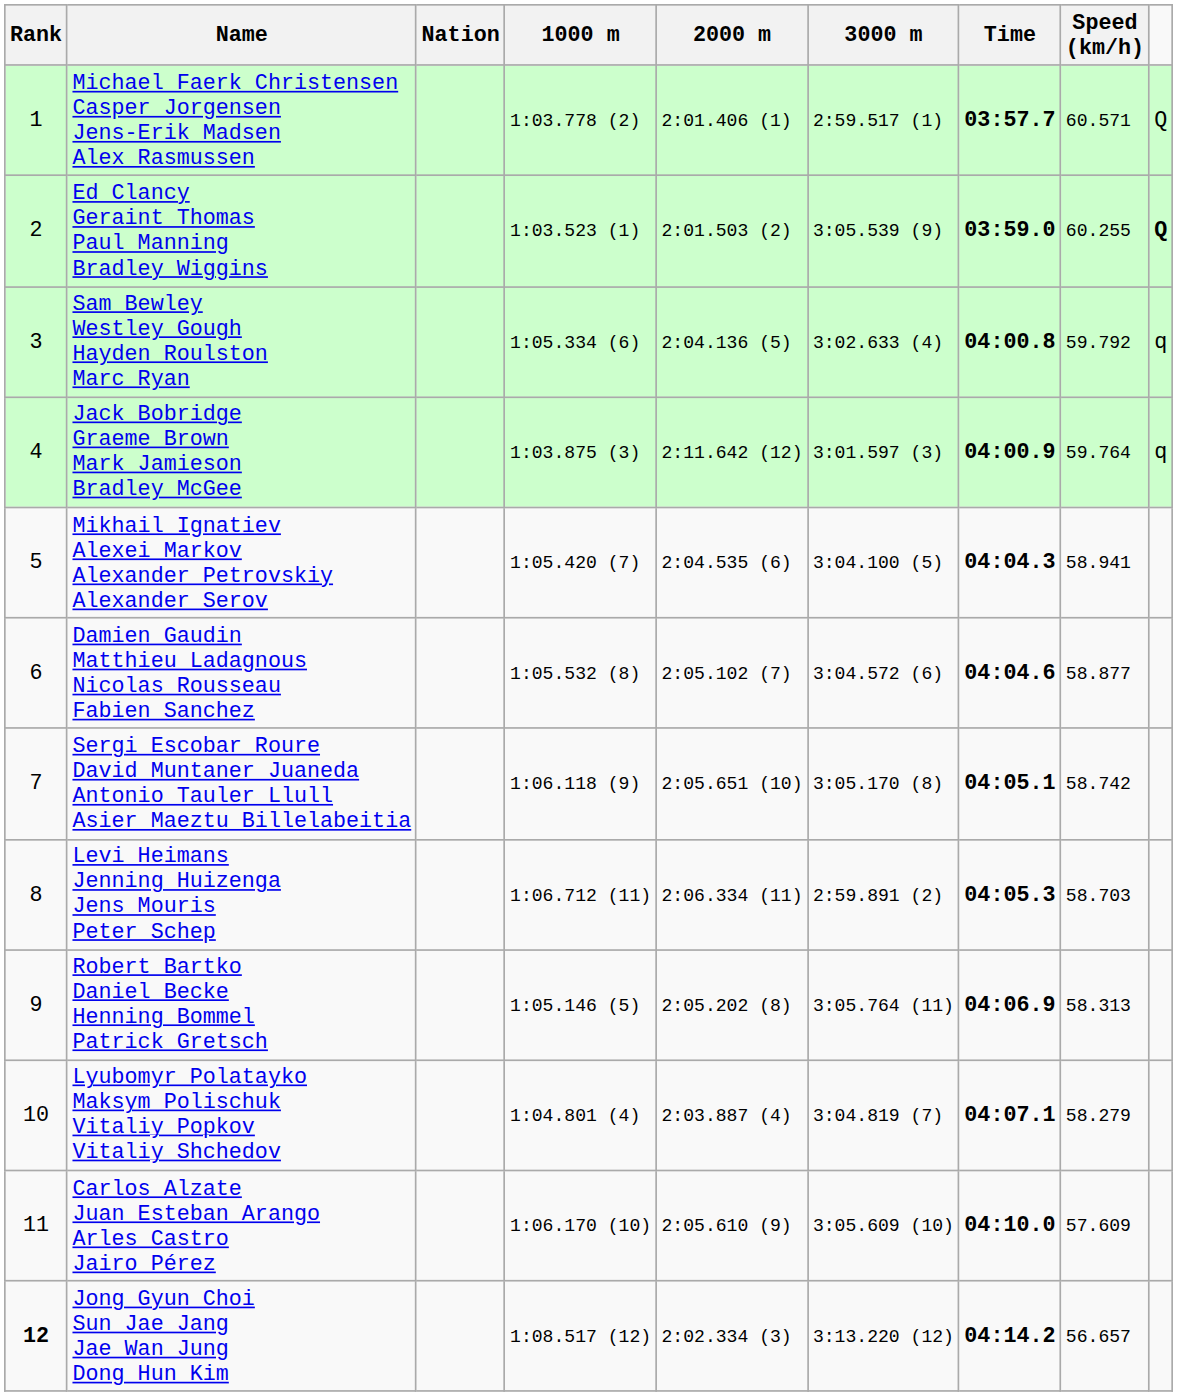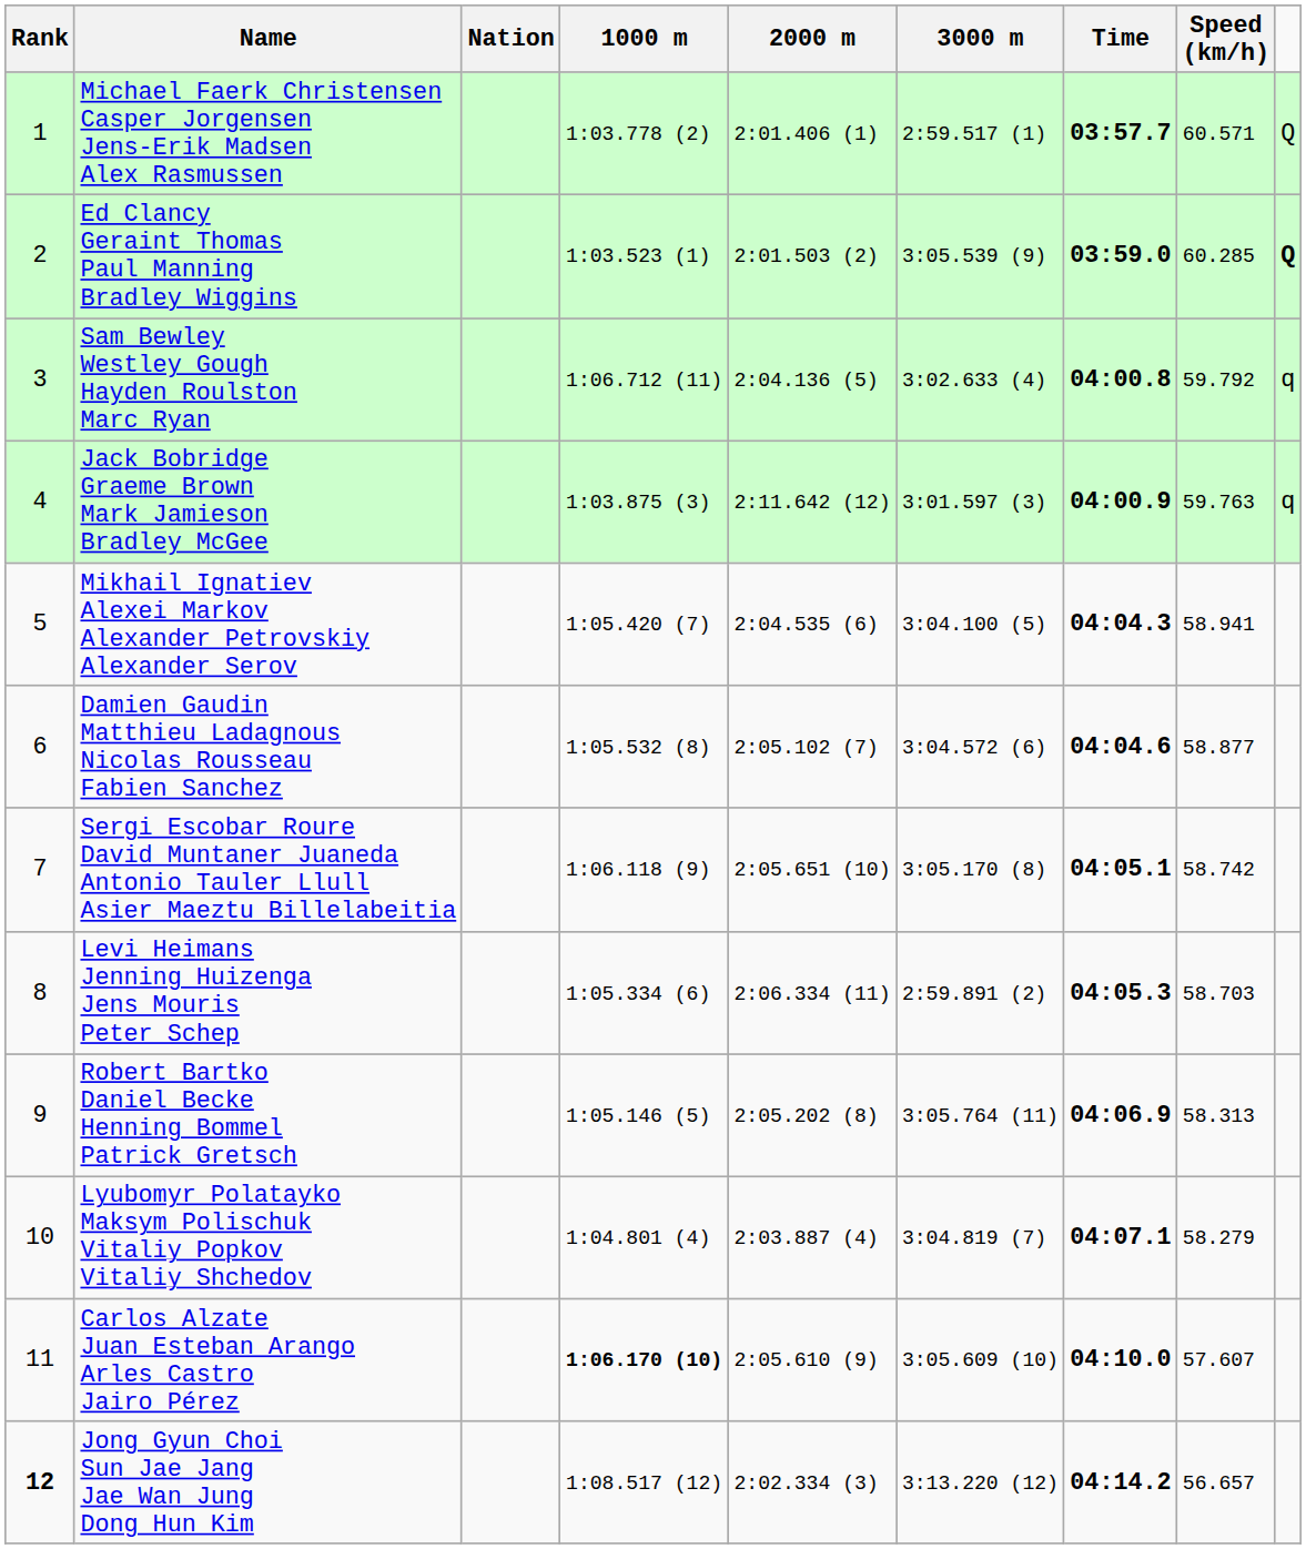Ed Clancy Geraint Thomas Paul Manning Bradley Wiggins | Speed (km/h): 60.255 -> 60.285
Sam Bewley Westley Gough Hayden Roulston Marc Ryan | 1000 m: 1:05.334 (6) -> 1:06.712 (11)
Jack Bobridge Graeme Brown Mark Jamieson Bradley McGee | Speed (km/h): 59.764 -> 59.763
Levi Heimans Jenning Huizenga Jens Mouris Peter Schep | 1000 m: 1:06.712 (11) -> 1:05.334 (6)
Carlos Alzate Juan Esteban Arango Arles Castro Jairo Pérez | 1000 m: normal -> bold
Carlos Alzate Juan Esteban Arango Arles Castro Jairo Pérez | Speed (km/h): 57.609 -> 57.607
